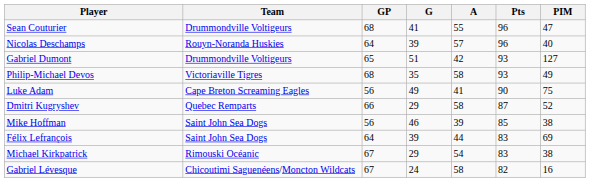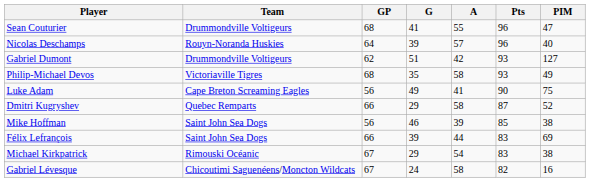Gabriel Dumont | GP: 65 -> 62
Félix Lefrançois | GP: 64 -> 66
